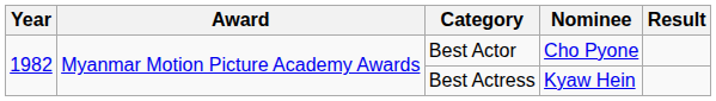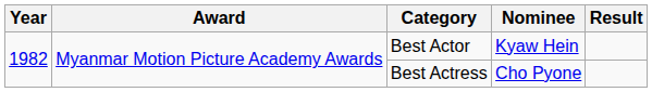Best Actor | Nominee: Cho Pyone -> Kyaw Hein
Best Actress | Nominee: Kyaw Hein -> Cho Pyone
